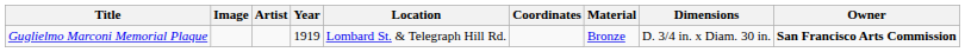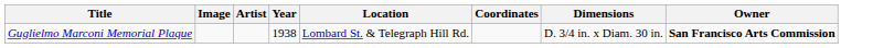- column: Material | Bronze
Guglielmo Marconi Memorial Plaque | Year: 1919 -> 1938
